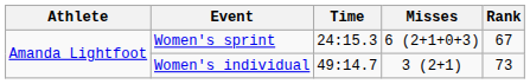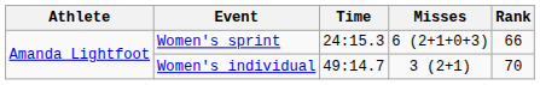Women's sprint | Rank: 67 -> 66
Women's individual | Rank: 73 -> 70
